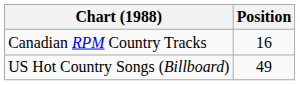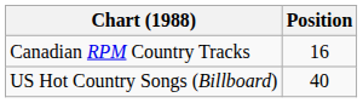US Hot Country Songs (Billboard) | Position: 49 -> 40
